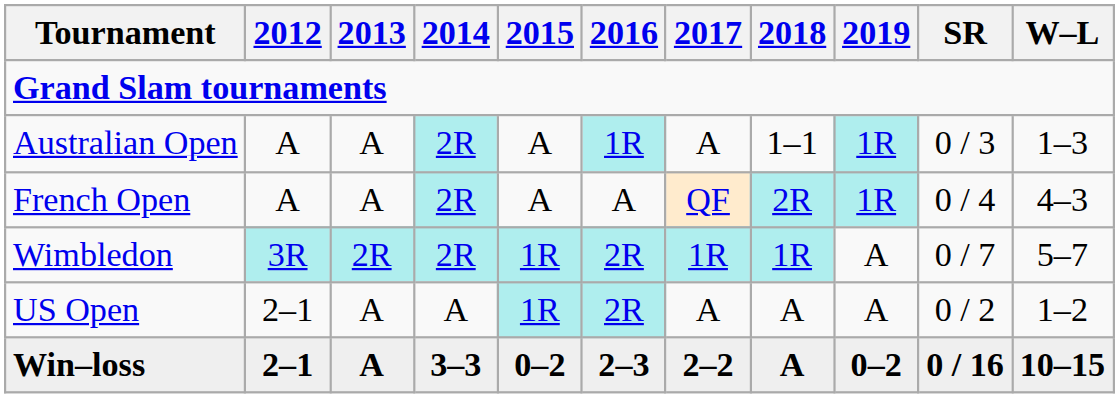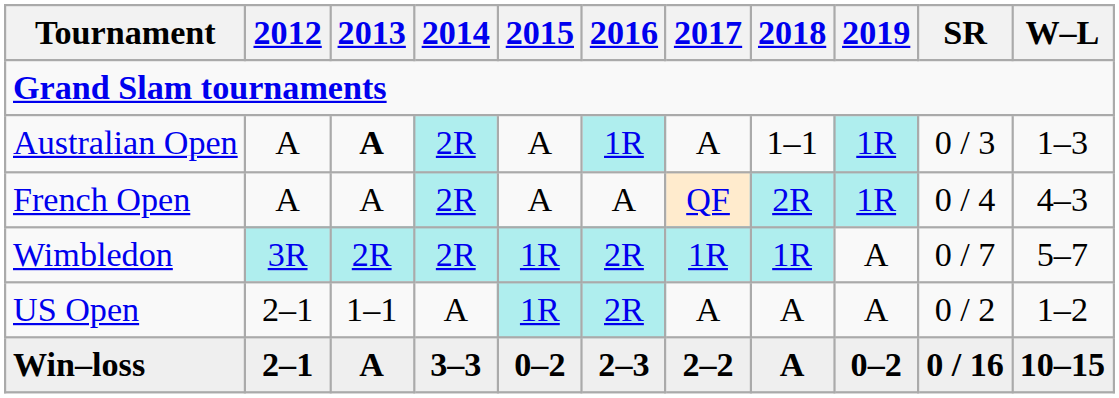Australian Open | 2013: normal -> bold
US Open | 2013: A -> 1–1
